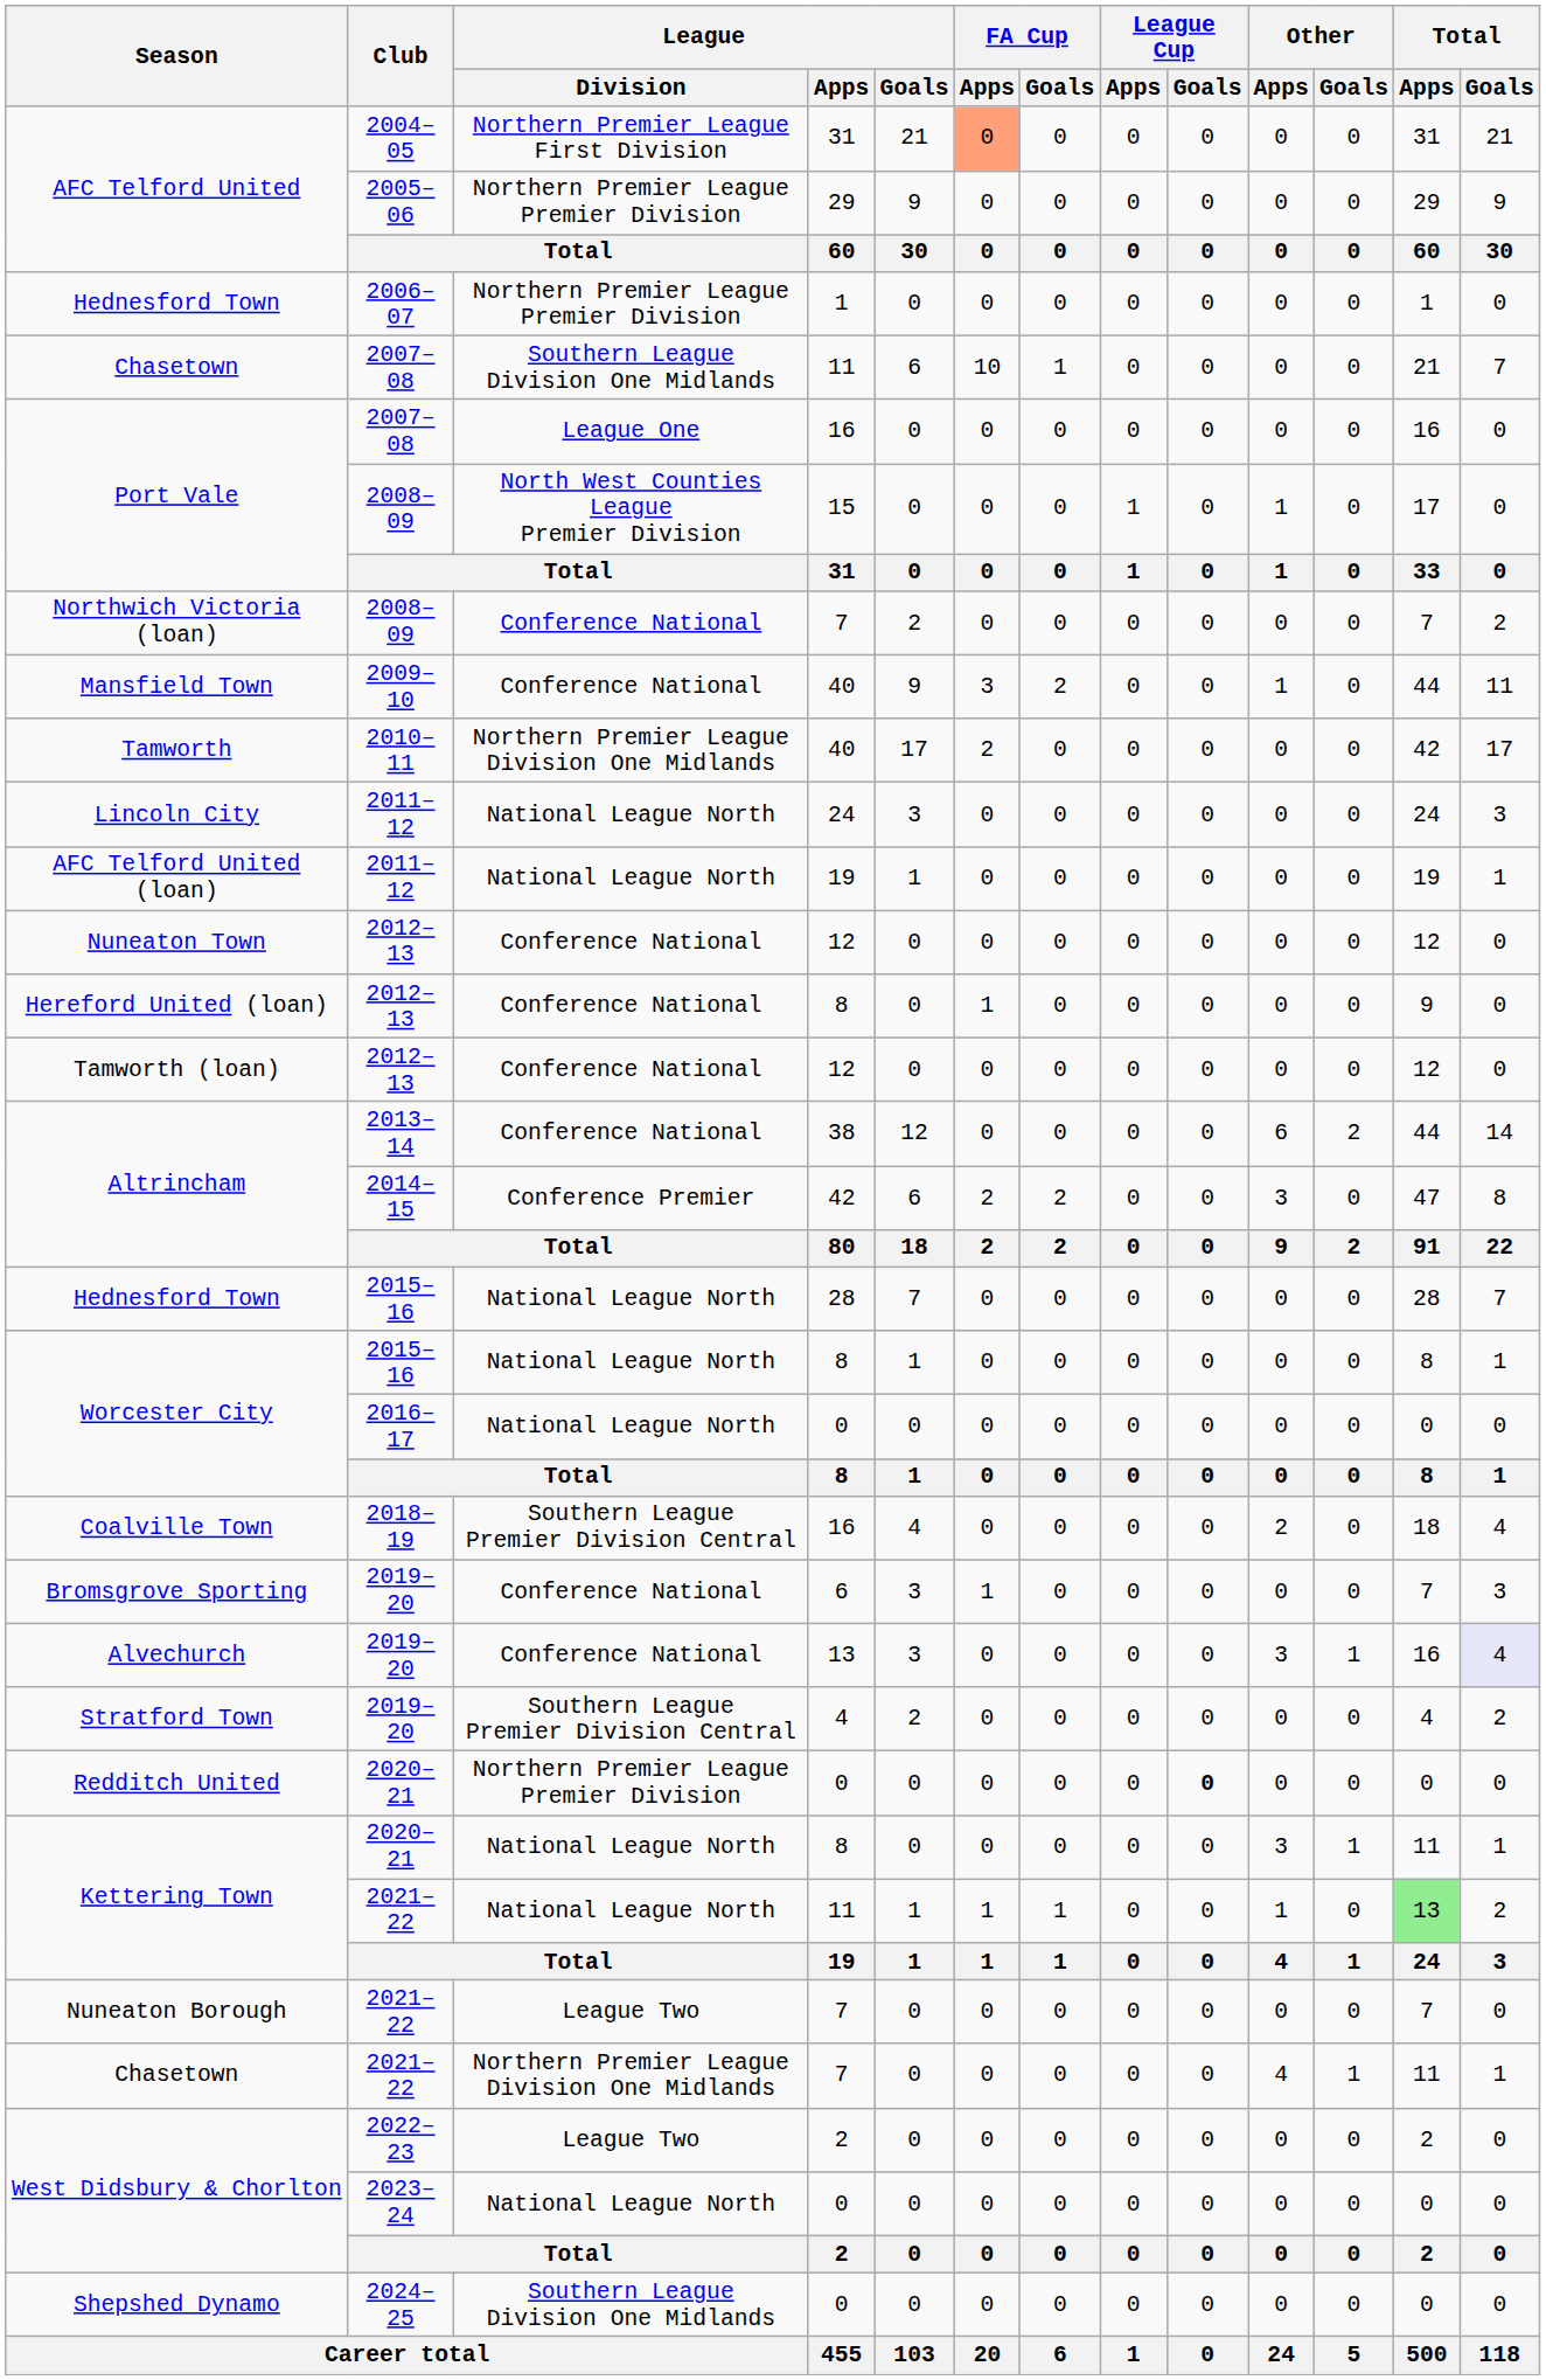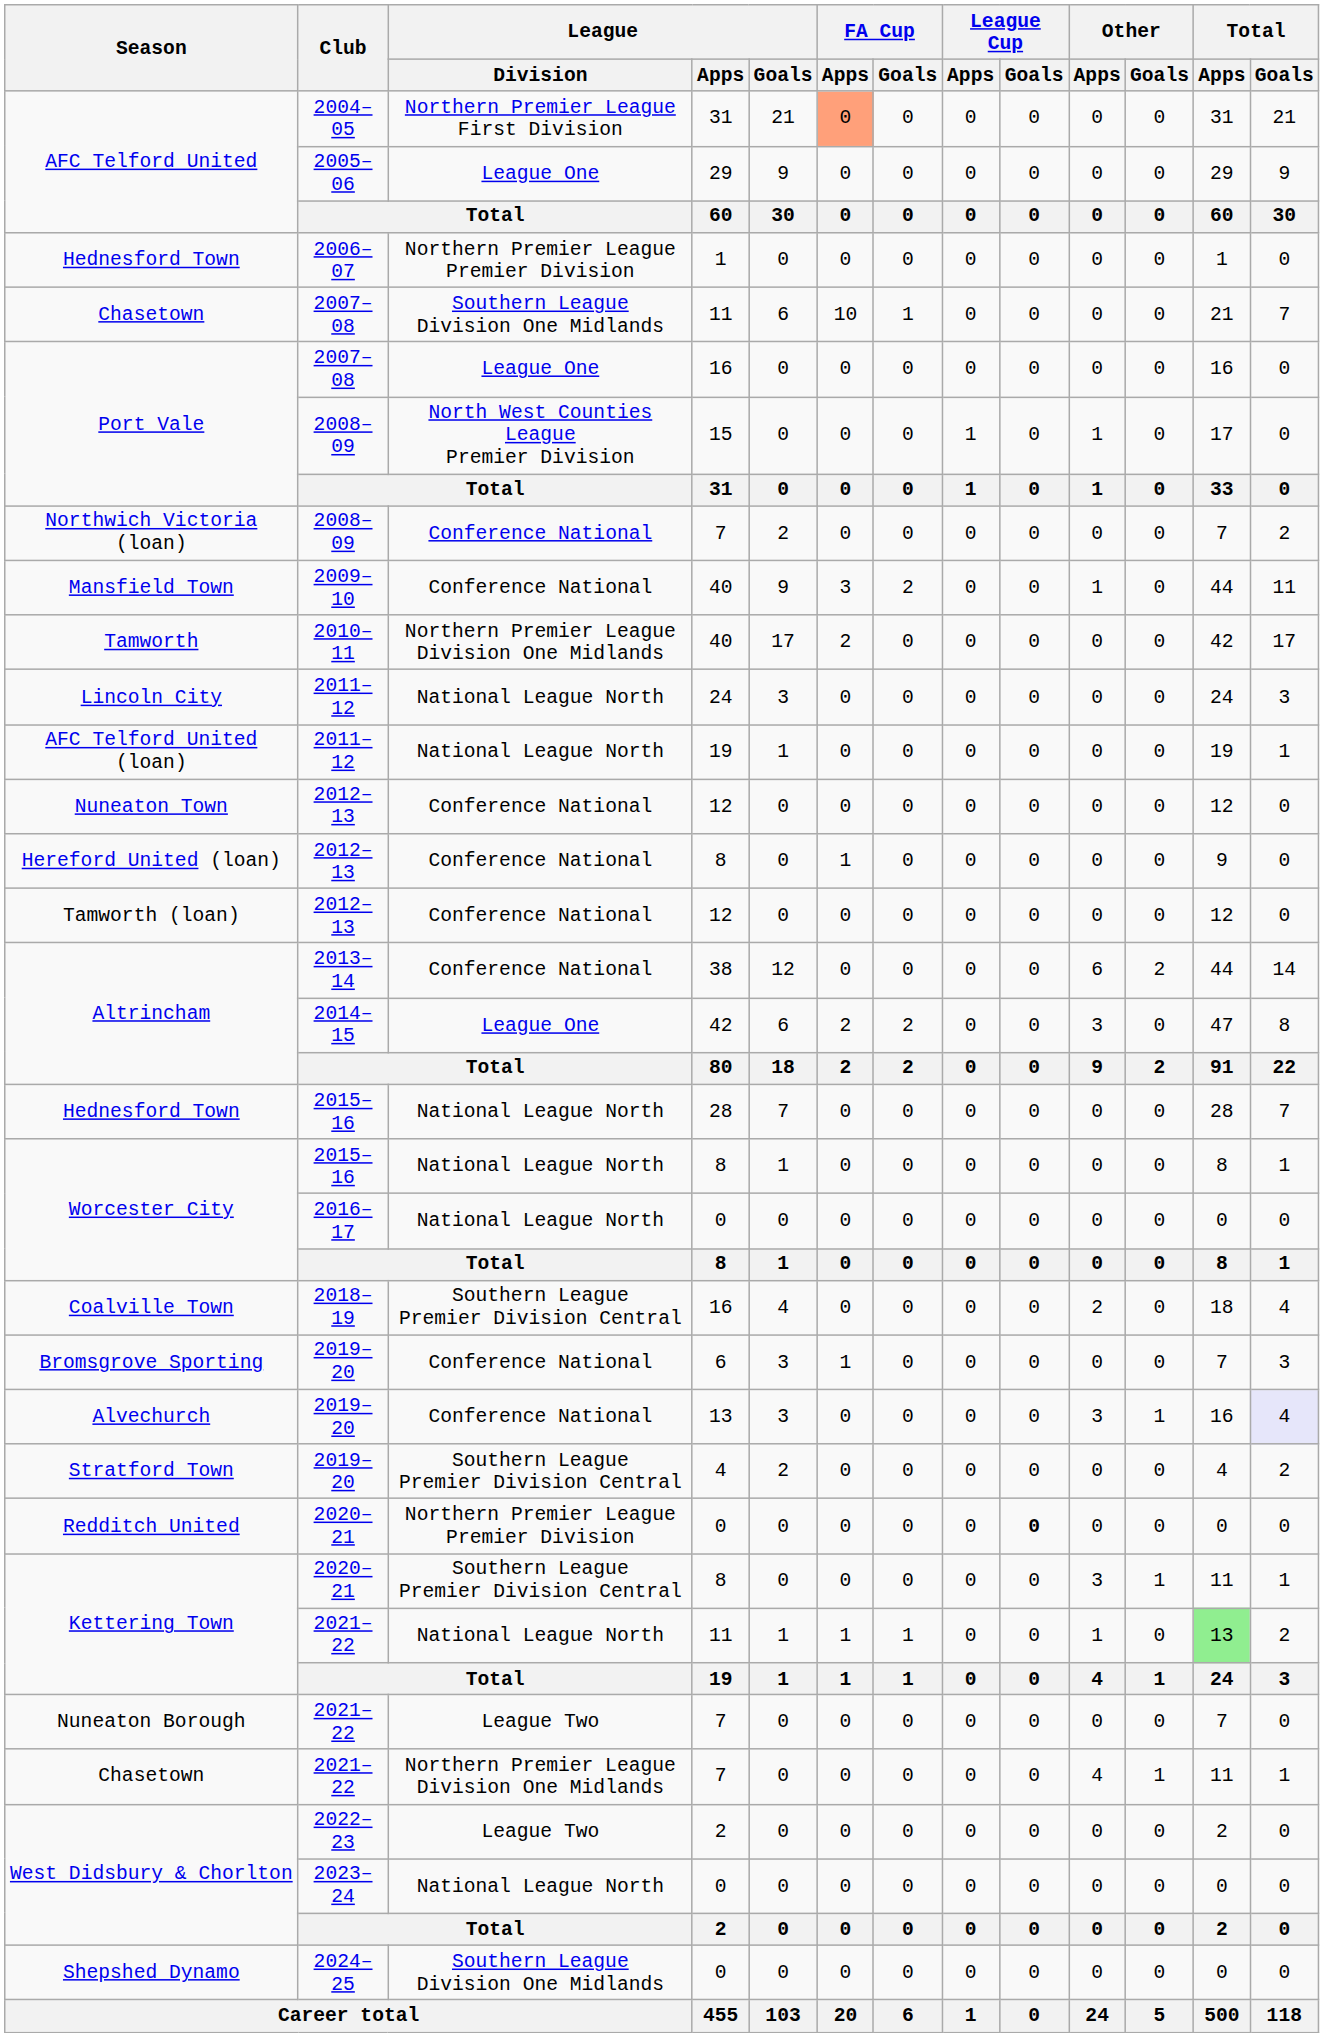AFC Telford United / 2005–06 | League / Division: Northern Premier League Premier Division -> League One
Altrincham / 2014–15 | League / Division: Conference Premier -> League One
Kettering Town / 2020–21 | League / Division: National League North -> Southern League Premier Division Central
